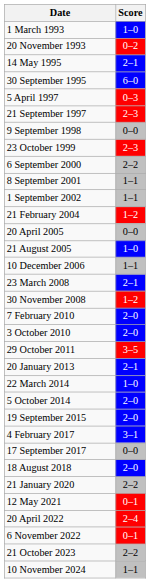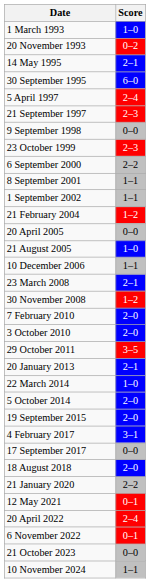5 April 1997 | Score: 0–3 -> 2–4
21 October 2023 | Score: 2–2 -> 0–0
